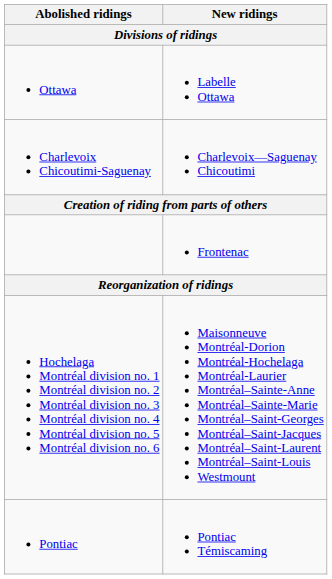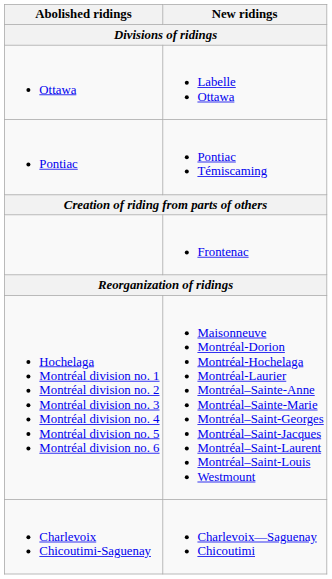rows swapped: Pontiac <-> Charlevoix Chicoutimi-Saguenay
